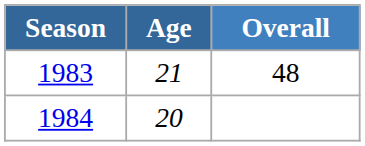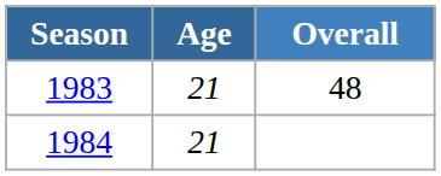1984 | Age: 20 -> 21
